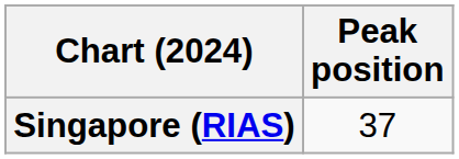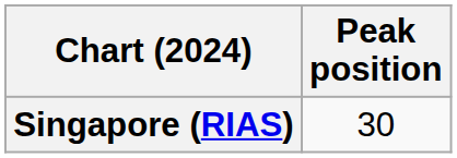Singapore (RIAS) | Peak position: 37 -> 30
